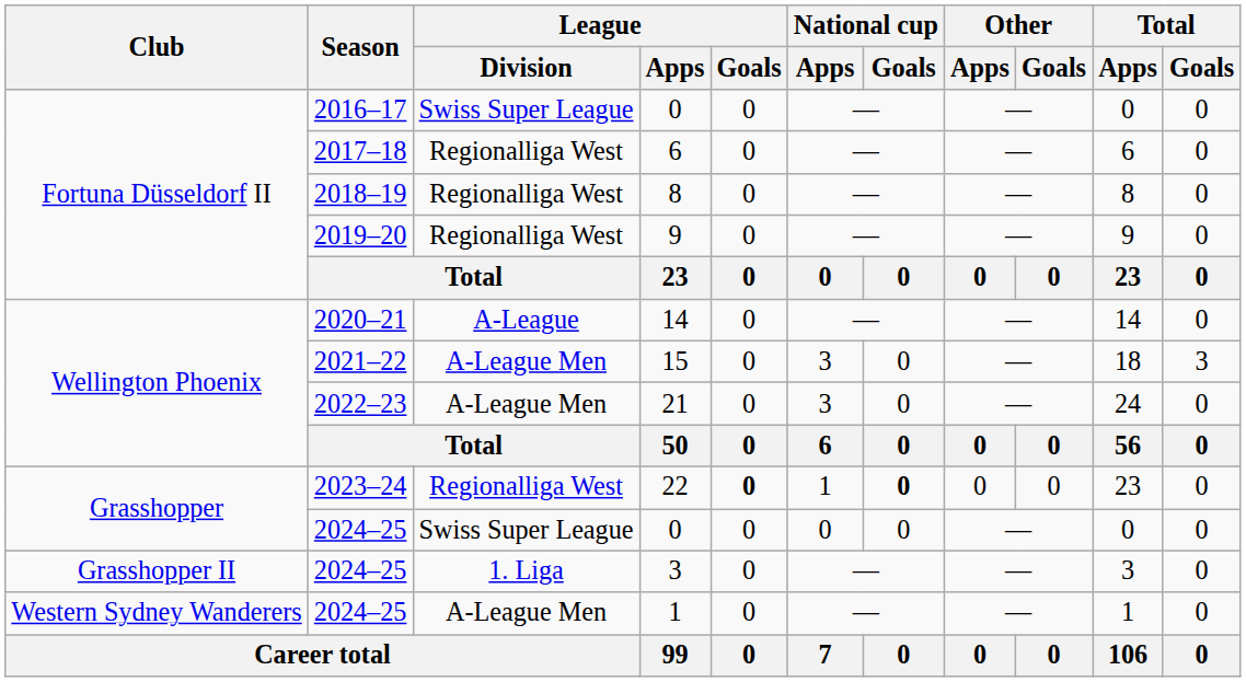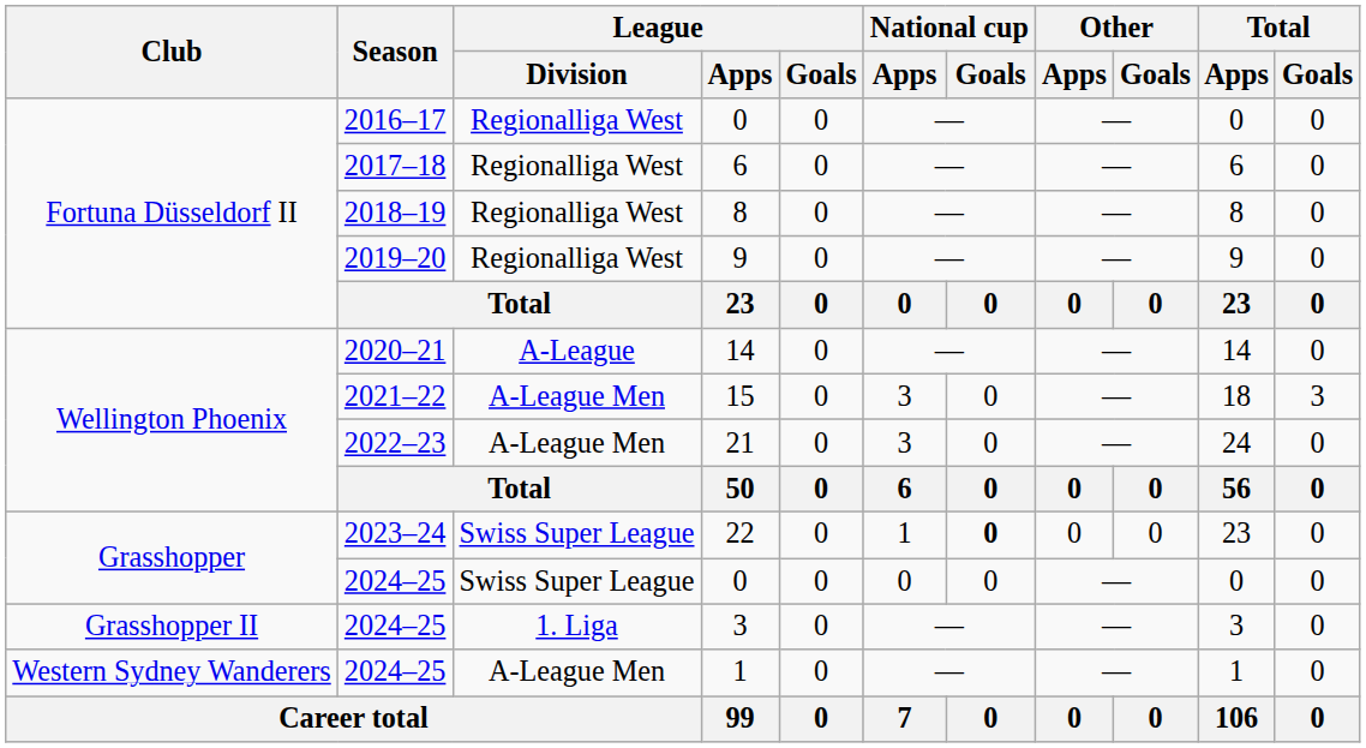2016–17 / 0 | League / Division: Swiss Super League -> Regionalliga West
22 | League / Division: Regionalliga West -> Swiss Super League
22 | League / Goals: bold -> normal
